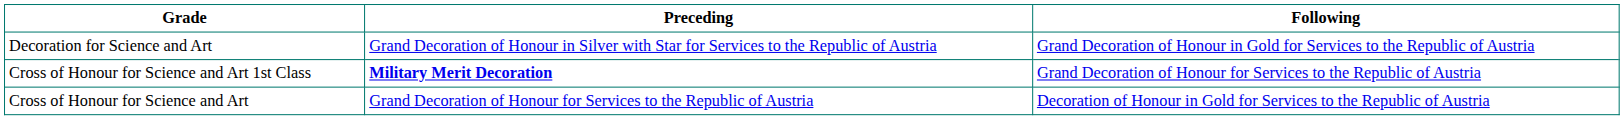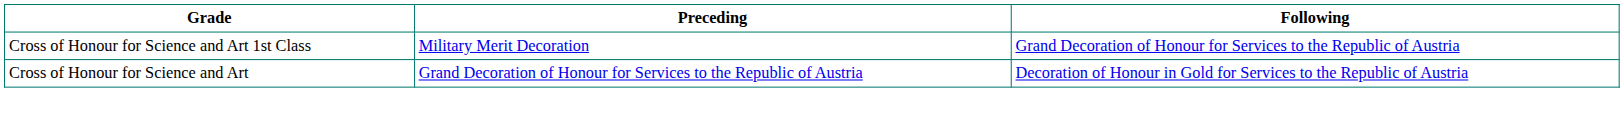- row: Decoration for Science and Art | Grand Decoration of Honour in Silver with Star for Services to the Republic of Austria | Grand Decoration of Honour in Gold for Services to the Republic of Austria
Cross of Honour for Science and Art 1st Class | Preceding: bold -> normal
